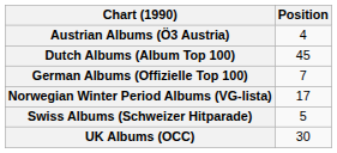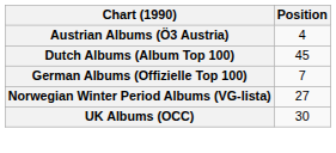Norwegian Winter Period Albums (VG-lista) | Position: 17 -> 27
- row: Swiss Albums (Schweizer Hitparade) | 5
